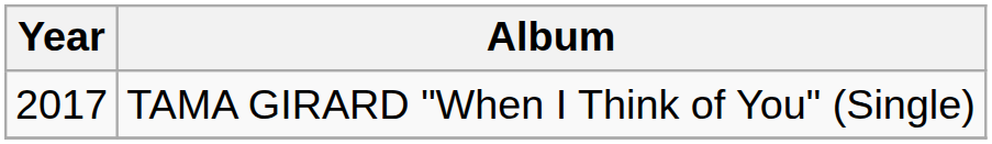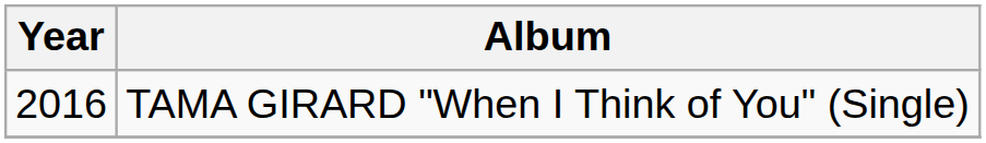TAMA GIRARD "When I Think of You" (Single) | Year: 2017 -> 2016
